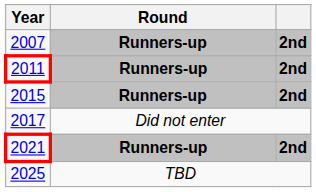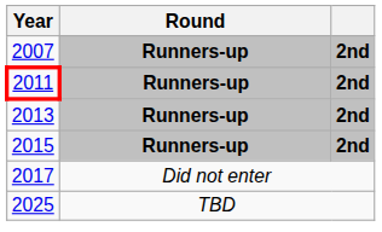+ row: 2013 | Runners-up | 2nd
- row: 2021 | Runners-up | 2nd
